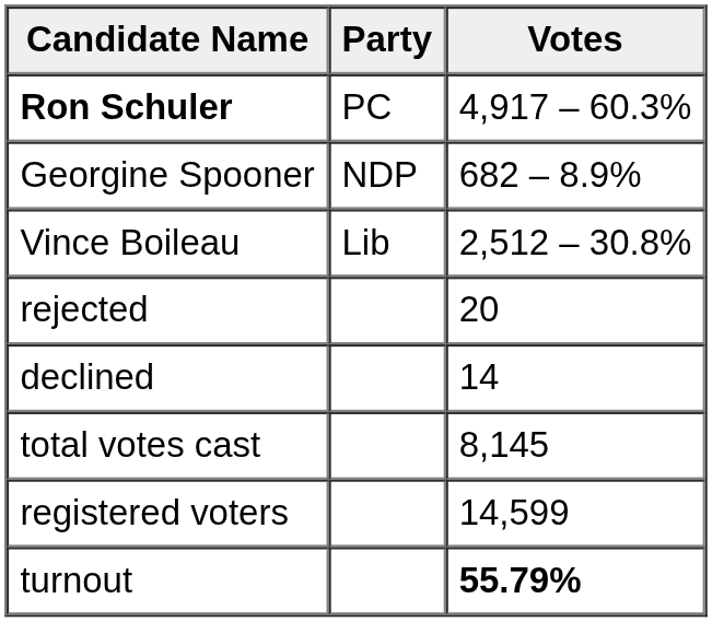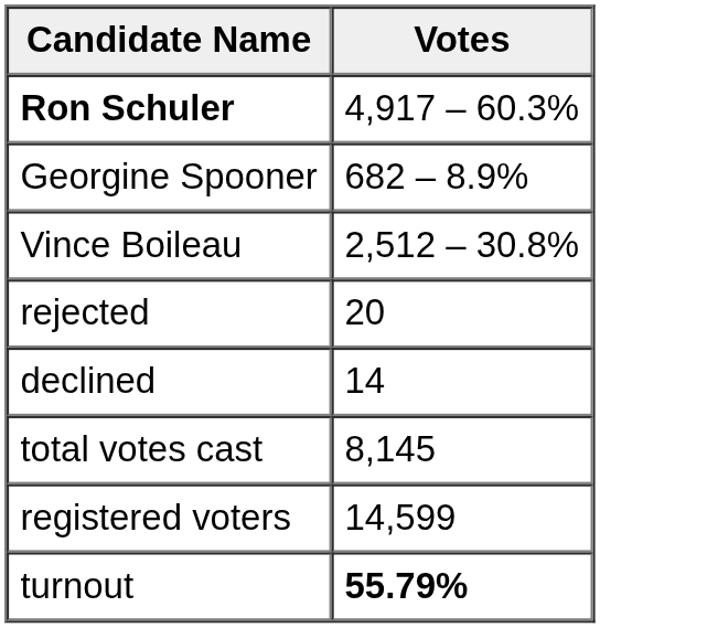- column: Party | PC | NDP | Lib
